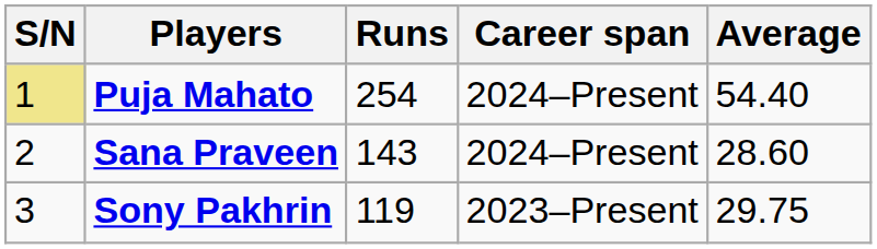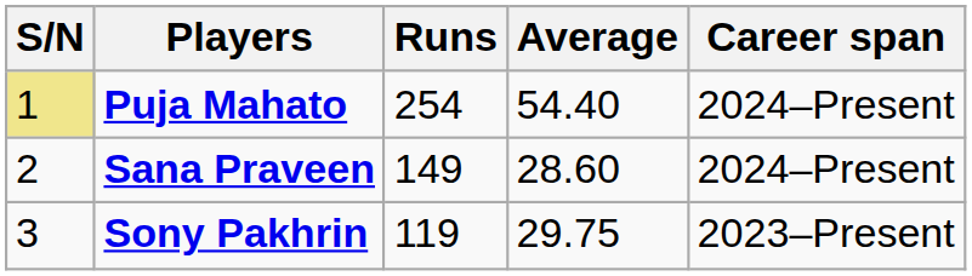columns swapped: Average <-> Career span
Sana Praveen | Runs: 143 -> 149
